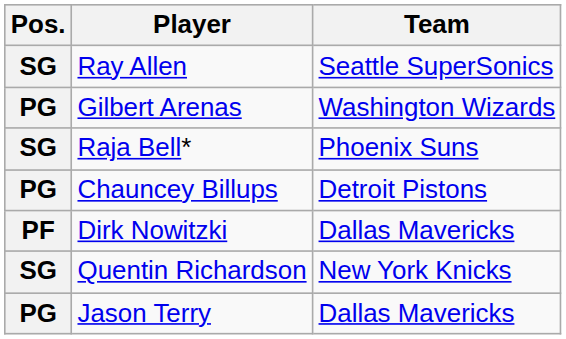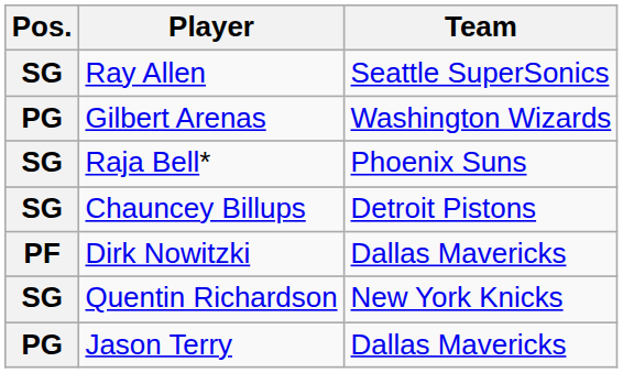Chauncey Billups | Pos.: PG -> SG
